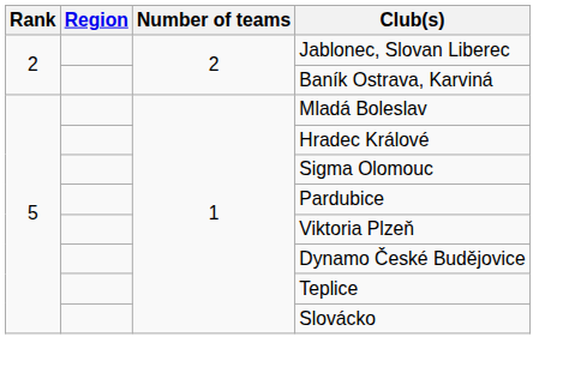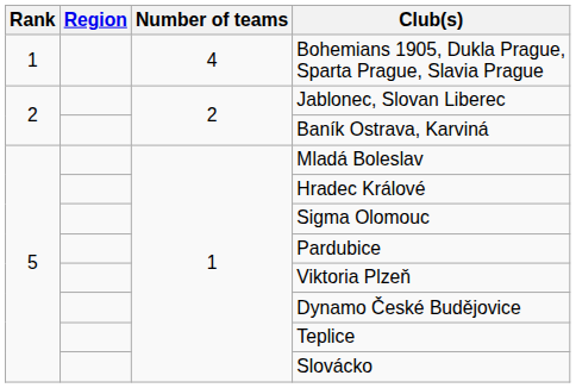+ row: 1 | 4 | Bohemians 1905, Dukla Prague, Sparta Prague, Slavia Prague
